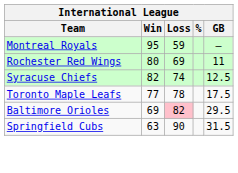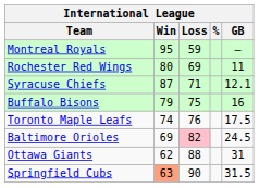Syracuse Chiefs | Win: 82 -> 87
Syracuse Chiefs | Loss: 74 -> 71
Syracuse Chiefs | GB: 12.5 -> 12.1
+ row: Buffalo Bisons | 79 | 75 | 16
Toronto Maple Leafs | Win: 77 -> 74
Toronto Maple Leafs | Loss: 78 -> 76
Baltimore Orioles | GB: 29.5 -> 24.5
+ row: Ottawa Giants | 62 | 88 | 31
Springfield Cubs | Win: no background -> lightsalmon background
